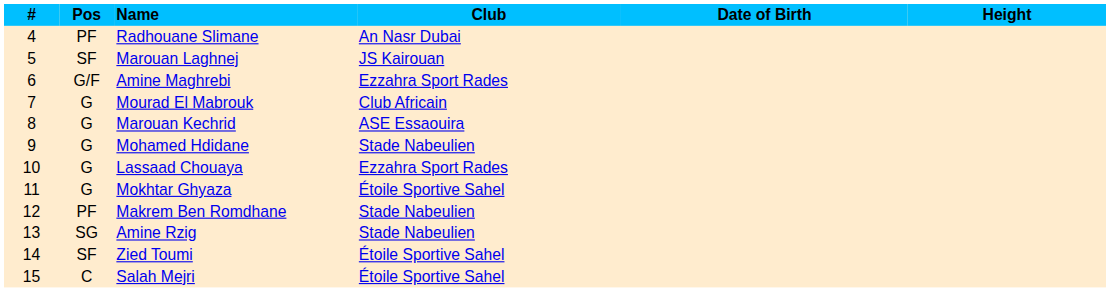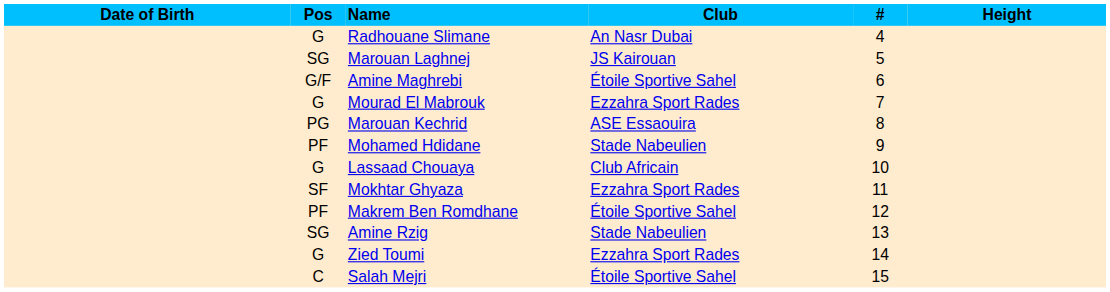columns swapped: # <-> Date of Birth
Radhouane Slimane | Pos: PF -> G
Marouan Laghnej | Pos: SF -> SG
Amine Maghrebi | Club: Ezzahra Sport Rades -> Étoile Sportive Sahel
Mourad El Mabrouk | Club: Club Africain -> Ezzahra Sport Rades
Marouan Kechrid | Pos: G -> PG
Mohamed Hdidane | Pos: G -> PF
Lassaad Chouaya | Club: Ezzahra Sport Rades -> Club Africain
Mokhtar Ghyaza | Pos: G -> SF
Mokhtar Ghyaza | Club: Étoile Sportive Sahel -> Ezzahra Sport Rades
Makrem Ben Romdhane | Club: Stade Nabeulien -> Étoile Sportive Sahel
Zied Toumi | Pos: SF -> G
Zied Toumi | Club: Étoile Sportive Sahel -> Ezzahra Sport Rades
